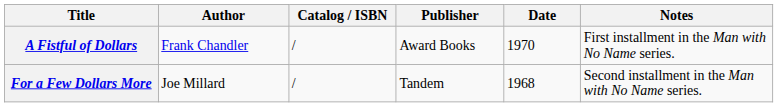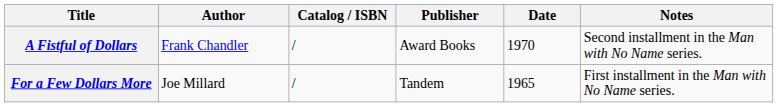A Fistful of Dollars | Notes: First installment in the Man with No Name series. -> Second installment in the Man with No Name series.
For a Few Dollars More | Date: 1968 -> 1965
For a Few Dollars More | Notes: Second installment in the Man with No Name series. -> First installment in the Man with No Name series.
